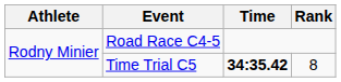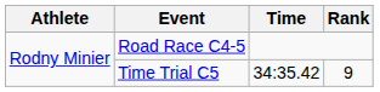Time Trial C5 | Time: bold -> normal
Time Trial C5 | Rank: 8 -> 9
